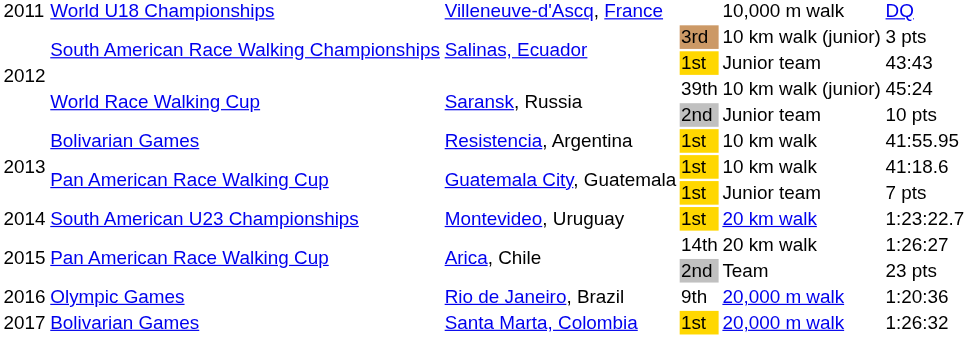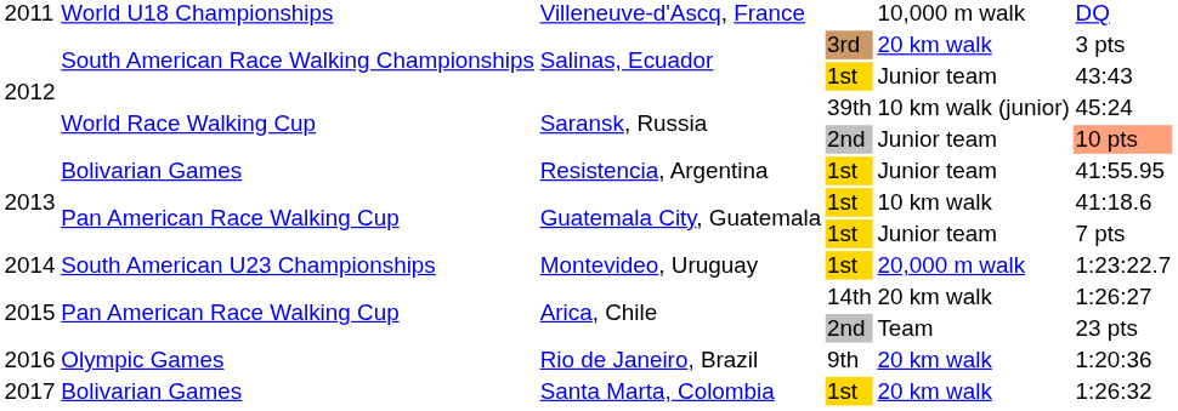Salinas, Ecuador / 3rd | column 5: 10 km walk (junior) -> 20 km walk
Saransk, Russia / 2nd | column 6: no background -> lightsalmon background
Resistencia, Argentina | column 5: 10 km walk -> Junior team
Montevideo, Uruguay | column 5: 20 km walk -> 20,000 m walk
Rio de Janeiro, Brazil | column 5: 20,000 m walk -> 20 km walk
Santa Marta, Colombia | column 5: 20,000 m walk -> 20 km walk
